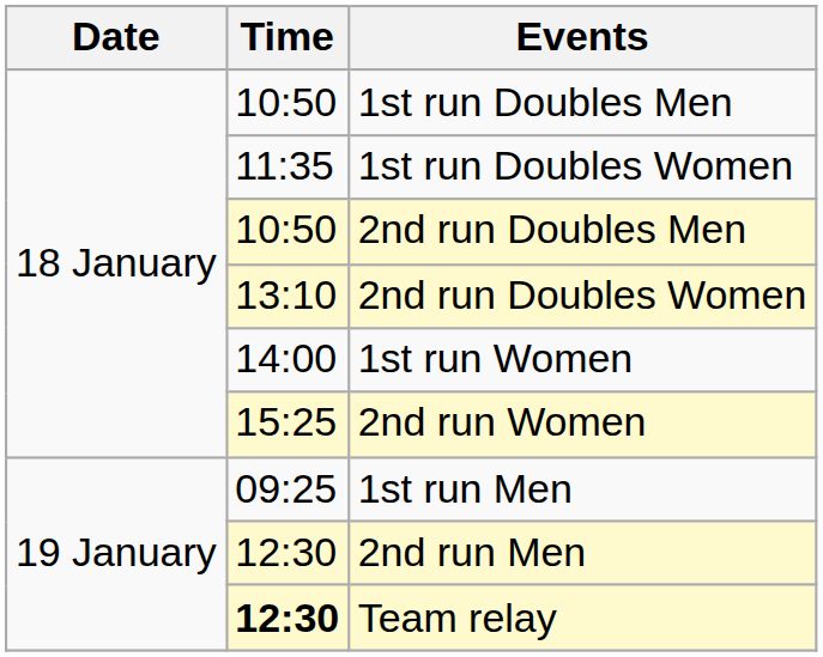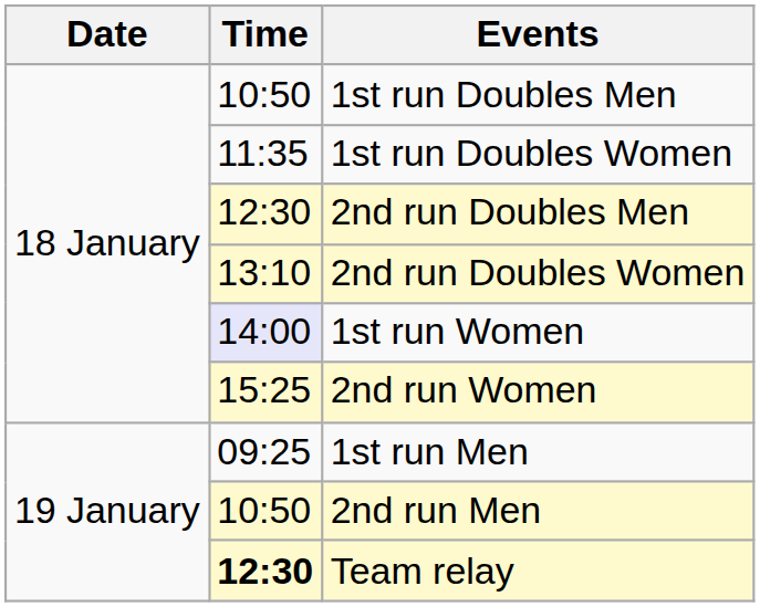2nd run Doubles Men | Time: 10:50 -> 12:30
1st run Women | Time: no background -> lavender background
2nd run Men | Time: 12:30 -> 10:50
